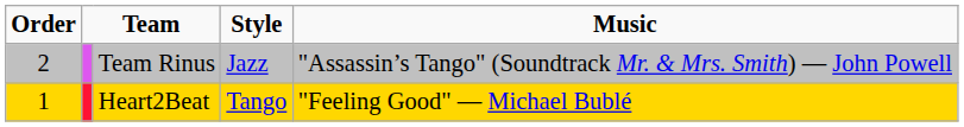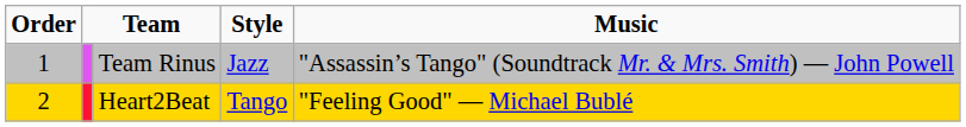Team Rinus | Order: 2 -> 1
Heart2Beat | Order: 1 -> 2
